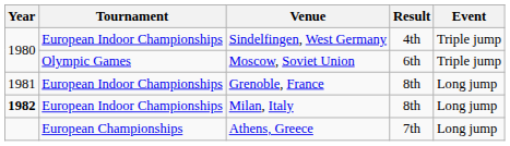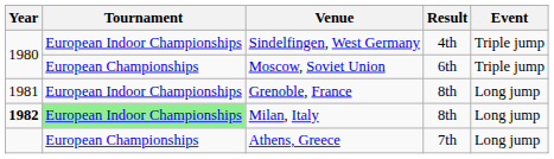Moscow, Soviet Union | Tournament: Olympic Games -> European Championships
Milan, Italy | Tournament: no background -> lightgreen background
